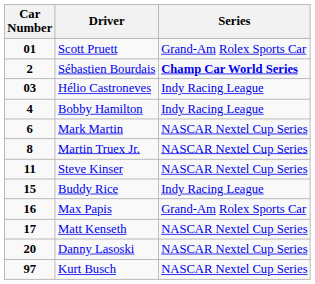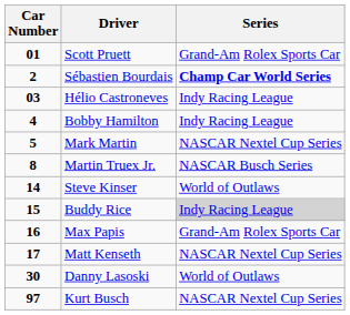Mark Martin | Car Number: 6 -> 5
Martin Truex Jr. | Series: NASCAR Nextel Cup Series -> NASCAR Busch Series
Steve Kinser | Car Number: 11 -> 14
Steve Kinser | Series: NASCAR Nextel Cup Series -> World of Outlaws
Buddy Rice | Series: no background -> lightgrey background
Danny Lasoski | Car Number: 20 -> 30
Danny Lasoski | Series: NASCAR Nextel Cup Series -> World of Outlaws
